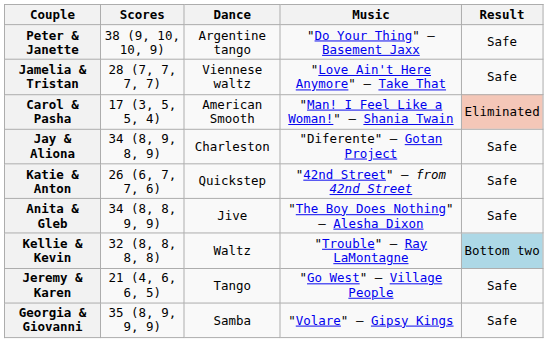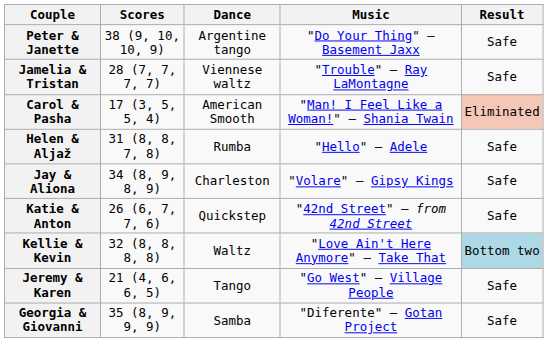Jamelia & Tristan | Music: "Love Ain't Here Anymore" — Take That -> "Trouble" — Ray LaMontagne
+ row: Helen & Aljaž | 31 (8, 8, 7, 8) | Rumba | "Hello" — Adele | Safe
Jay & Aliona | Music: "Diferente" — Gotan Project -> "Volare" — Gipsy Kings
- row: Anita & Gleb | 34 (8, 8, 9, 9) | Jive | "The Boy Does Nothing" — Alesha Dixon | Safe
Kellie & Kevin | Music: "Trouble" — Ray LaMontagne -> "Love Ain't Here Anymore" — Take That
Georgia & Giovanni | Music: "Volare" — Gipsy Kings -> "Diferente" — Gotan Project
